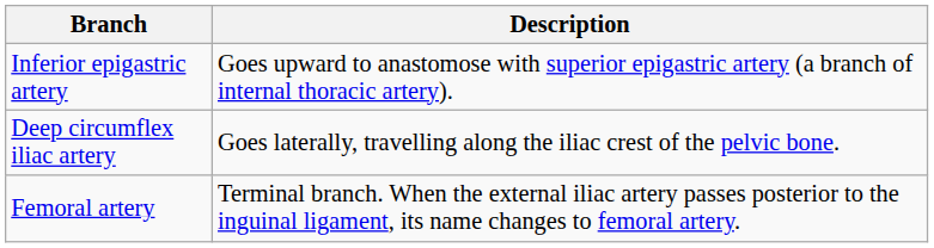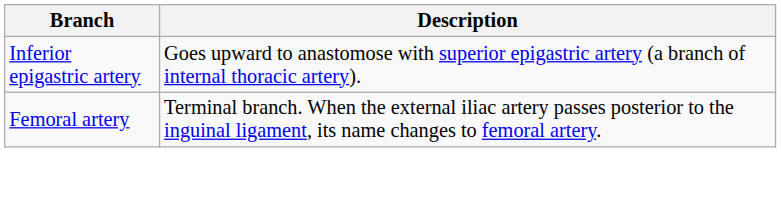- row: Deep circumflex iliac artery | Goes laterally, travelling along the iliac crest of the pelvic bone.
